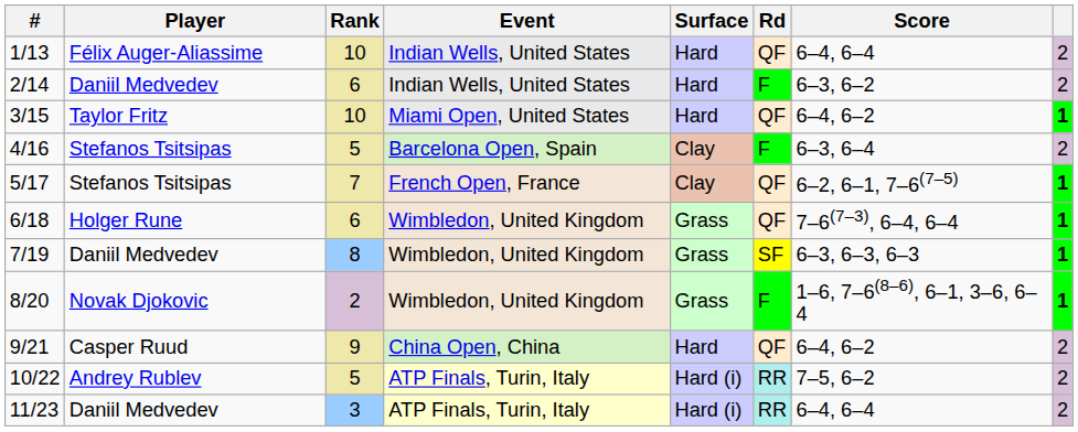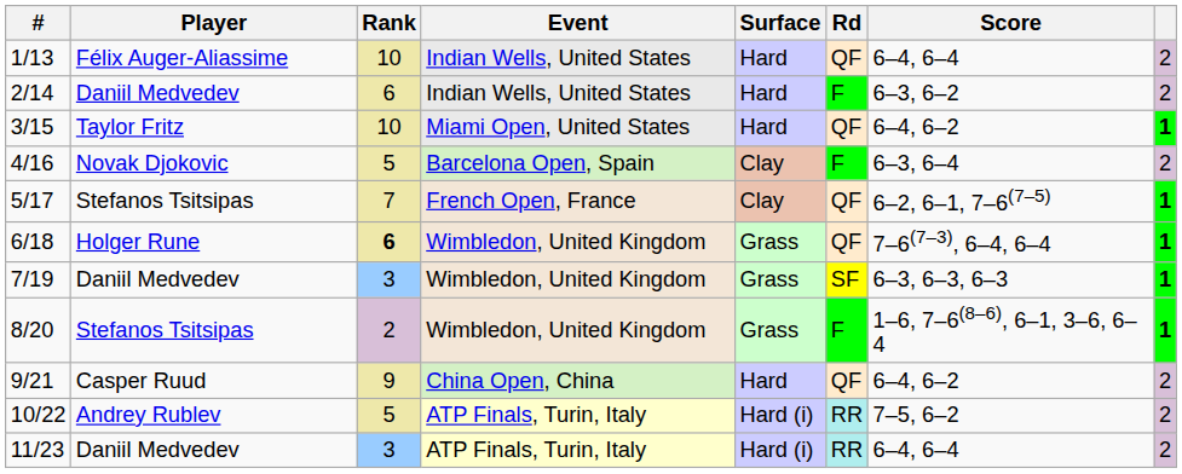4/16 | Player: Stefanos Tsitsipas -> Novak Djokovic
6/18 | Rank: normal -> bold
7/19 | Rank: 8 -> 3
8/20 | Player: Novak Djokovic -> Stefanos Tsitsipas
